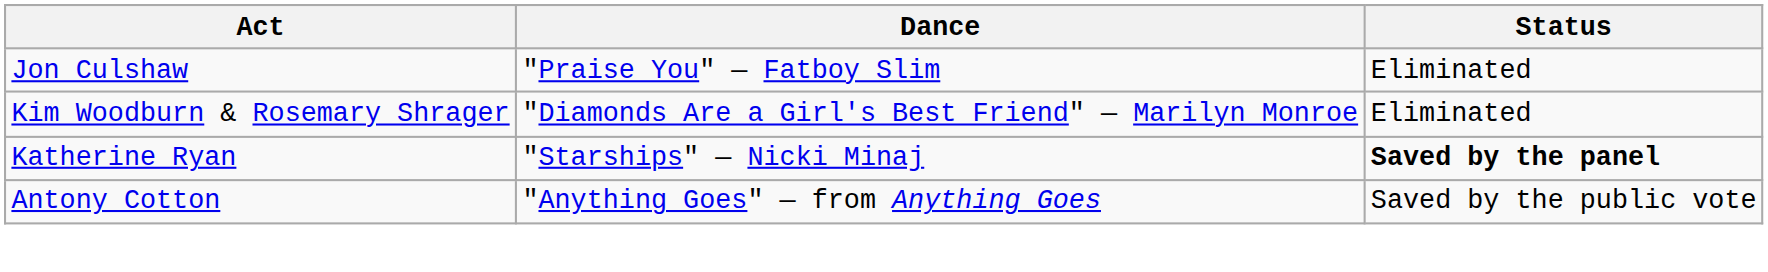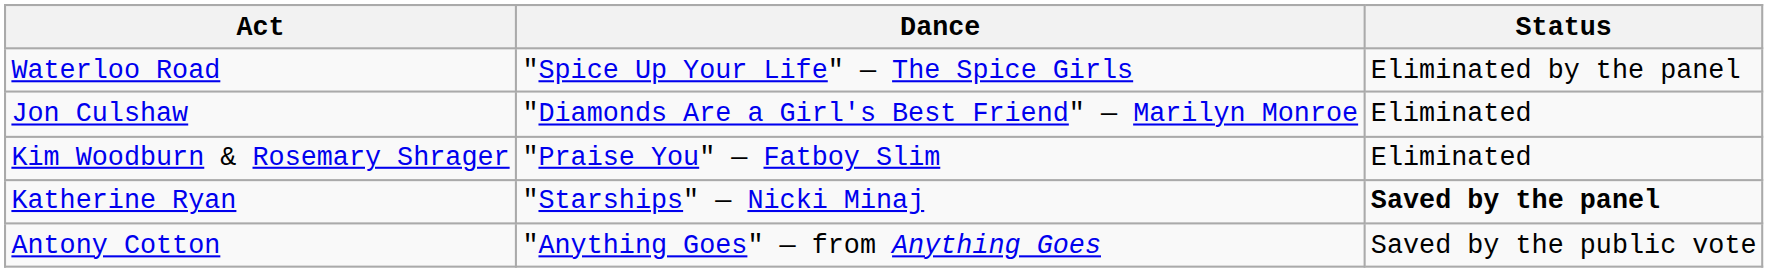+ row: Waterloo Road | "Spice Up Your Life" — The Spice Girls | Eliminated by the panel
Jon Culshaw | Dance: "Praise You" — Fatboy Slim -> "Diamonds Are a Girl's Best Friend" — Marilyn Monroe
Kim Woodburn & Rosemary Shrager | Dance: "Diamonds Are a Girl's Best Friend" — Marilyn Monroe -> "Praise You" — Fatboy Slim
